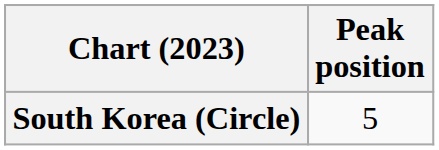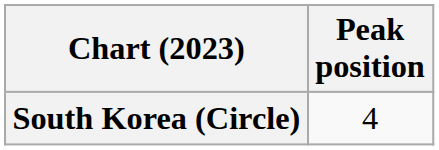South Korea (Circle) | Peak position: 5 -> 4
